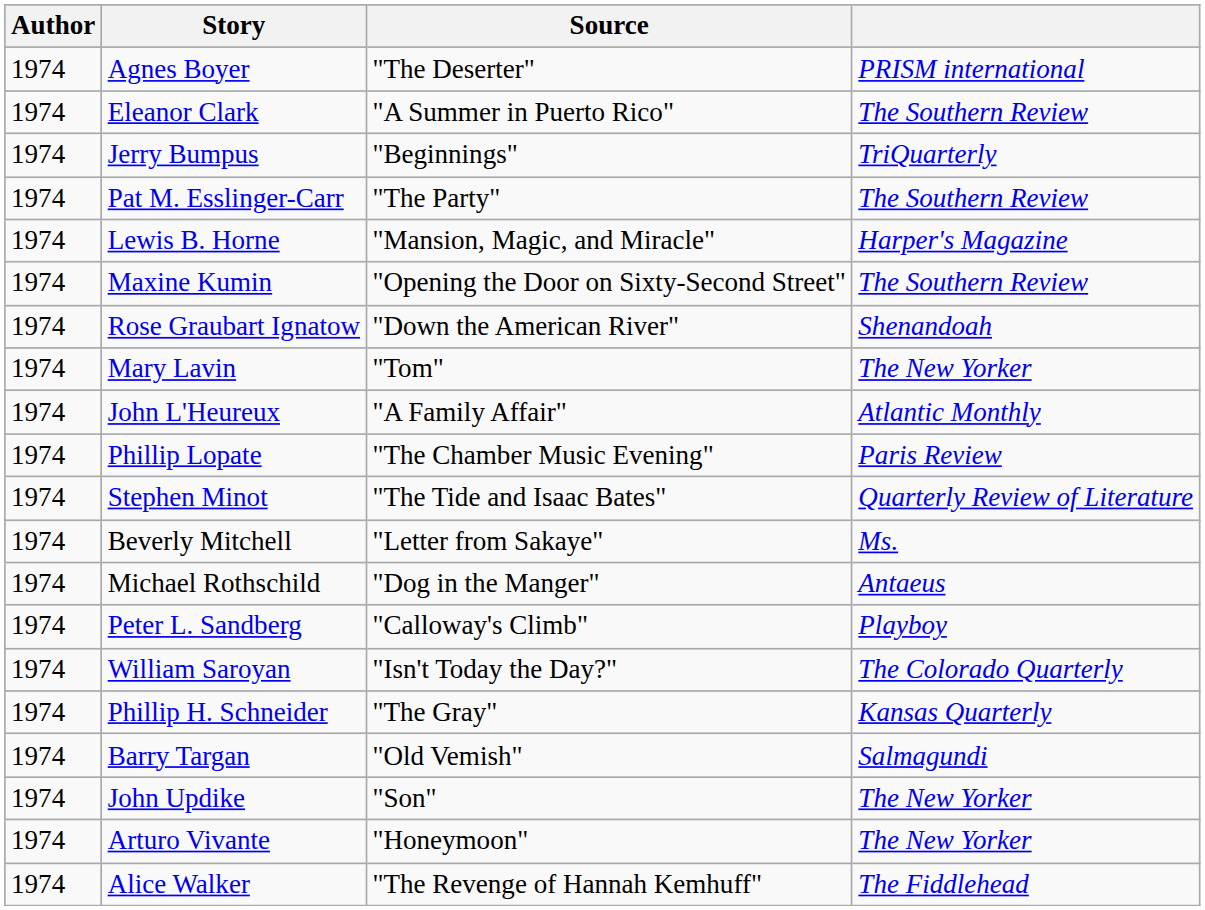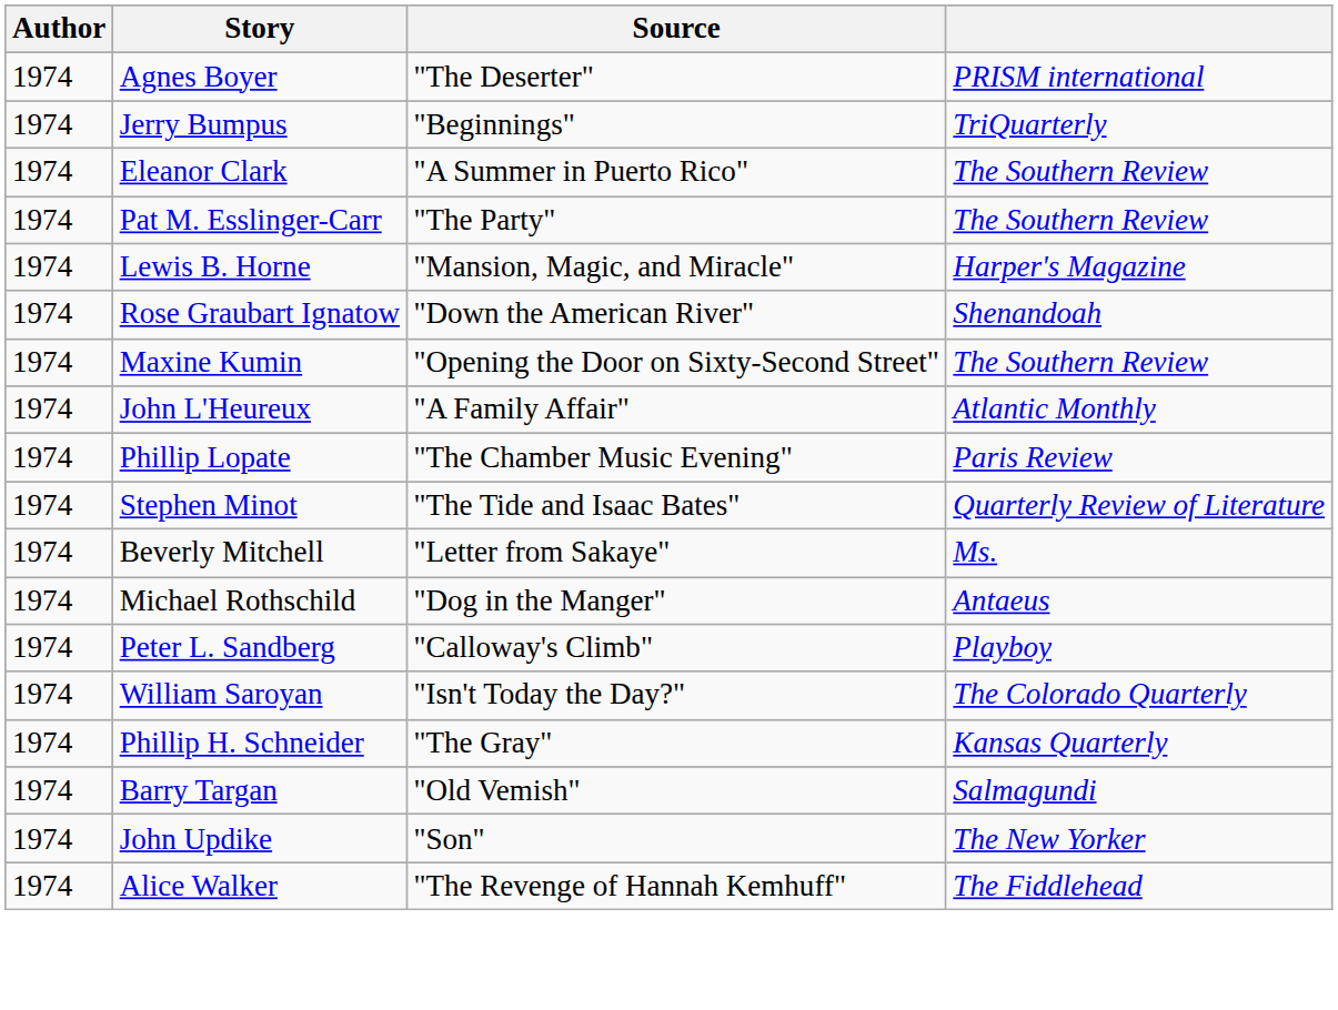rows swapped: Jerry Bumpus <-> Eleanor Clark
rows swapped: Rose Graubart Ignatow <-> Maxine Kumin
- row: 1974 | Mary Lavin | "Tom" | The New Yorker
- row: 1974 | Arturo Vivante | "Honeymoon" | The New Yorker
